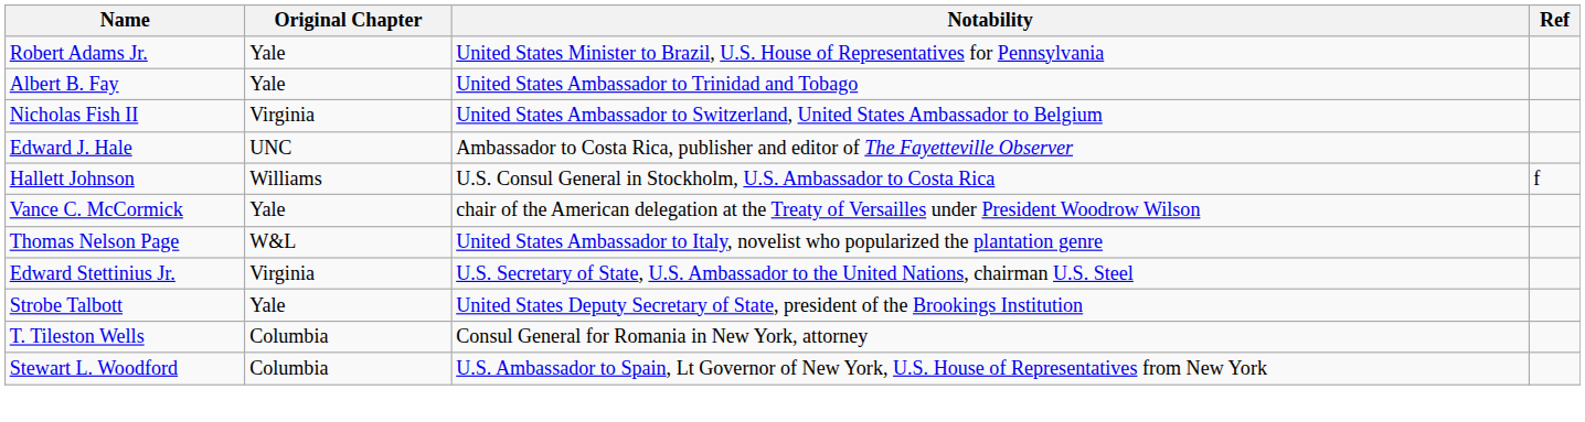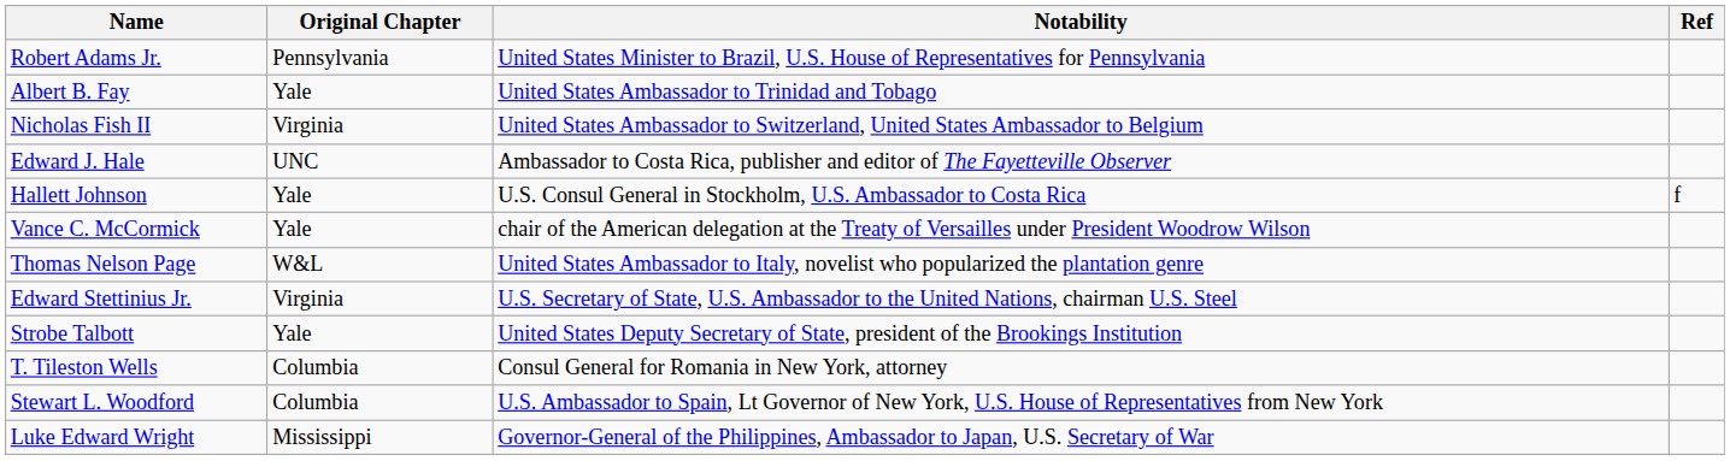Robert Adams Jr. | Original Chapter: Yale -> Pennsylvania
Hallett Johnson | Original Chapter: Williams -> Yale
+ row: Luke Edward Wright | Mississippi | Governor-General of the Philippines, Ambassador to Japan, U.S. Secretary of War
